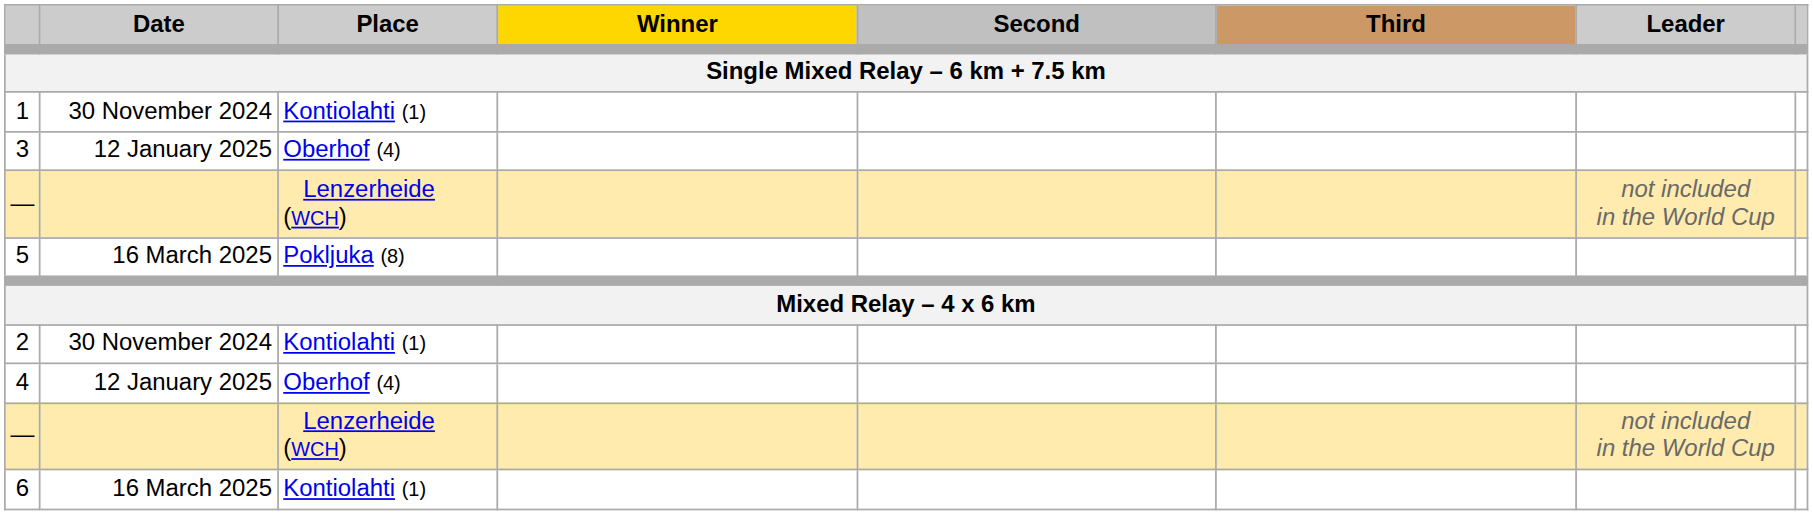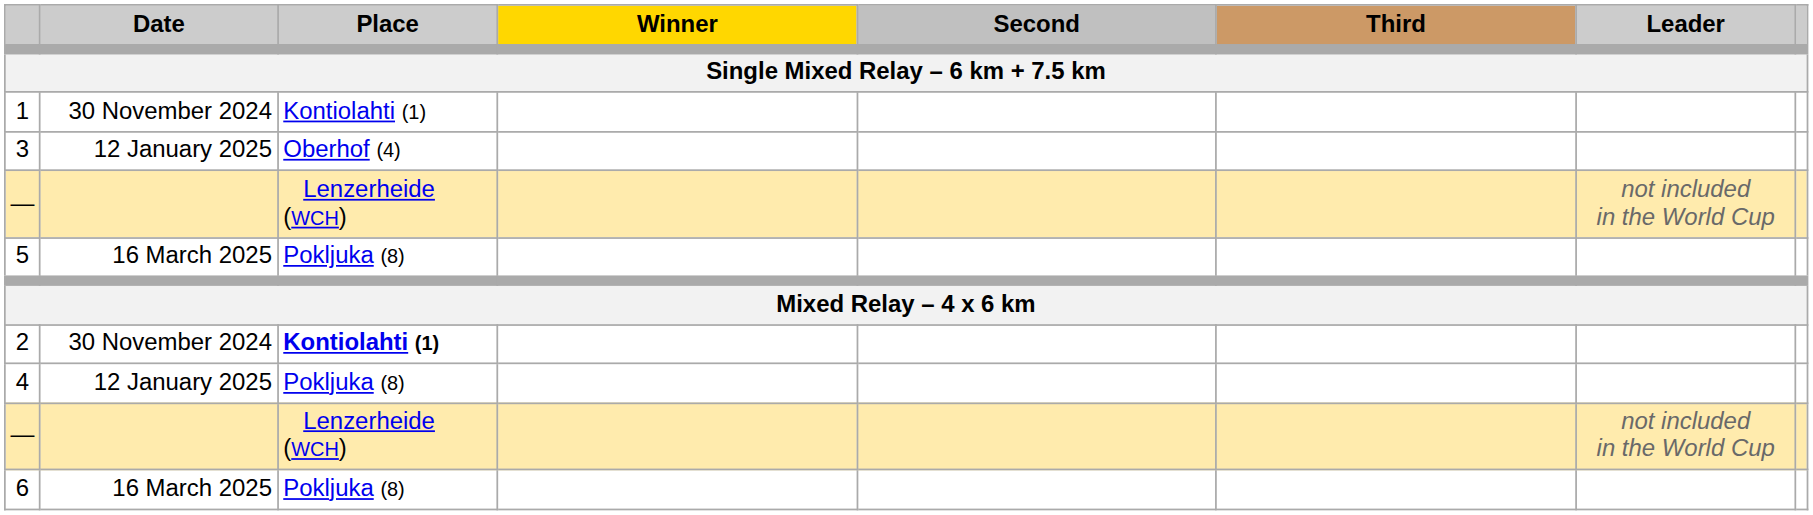2 | Place: normal -> bold
4 | Place: Oberhof (4) -> Pokljuka (8)
6 | Place: Kontiolahti (1) -> Pokljuka (8)
